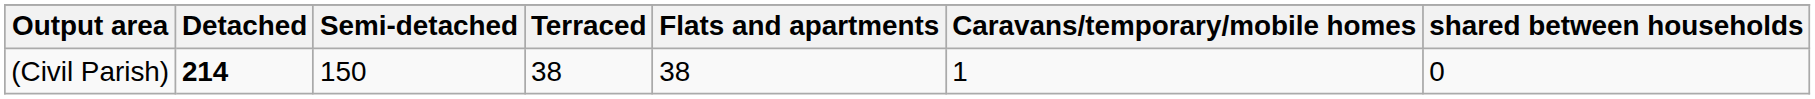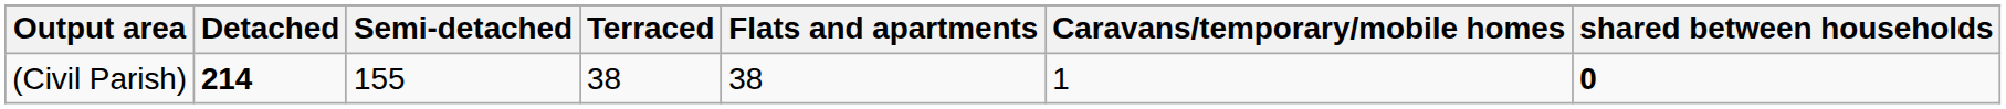(Civil Parish) | Semi-detached: 150 -> 155
(Civil Parish) | shared between households: normal -> bold
